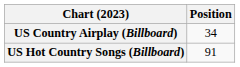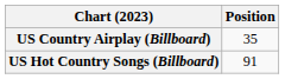US Country Airplay (Billboard) | Position: 34 -> 35
